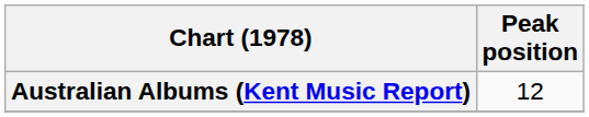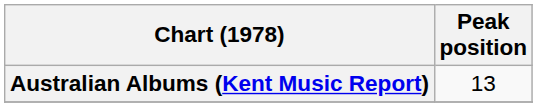Australian Albums (Kent Music Report) | Peak position: 12 -> 13
